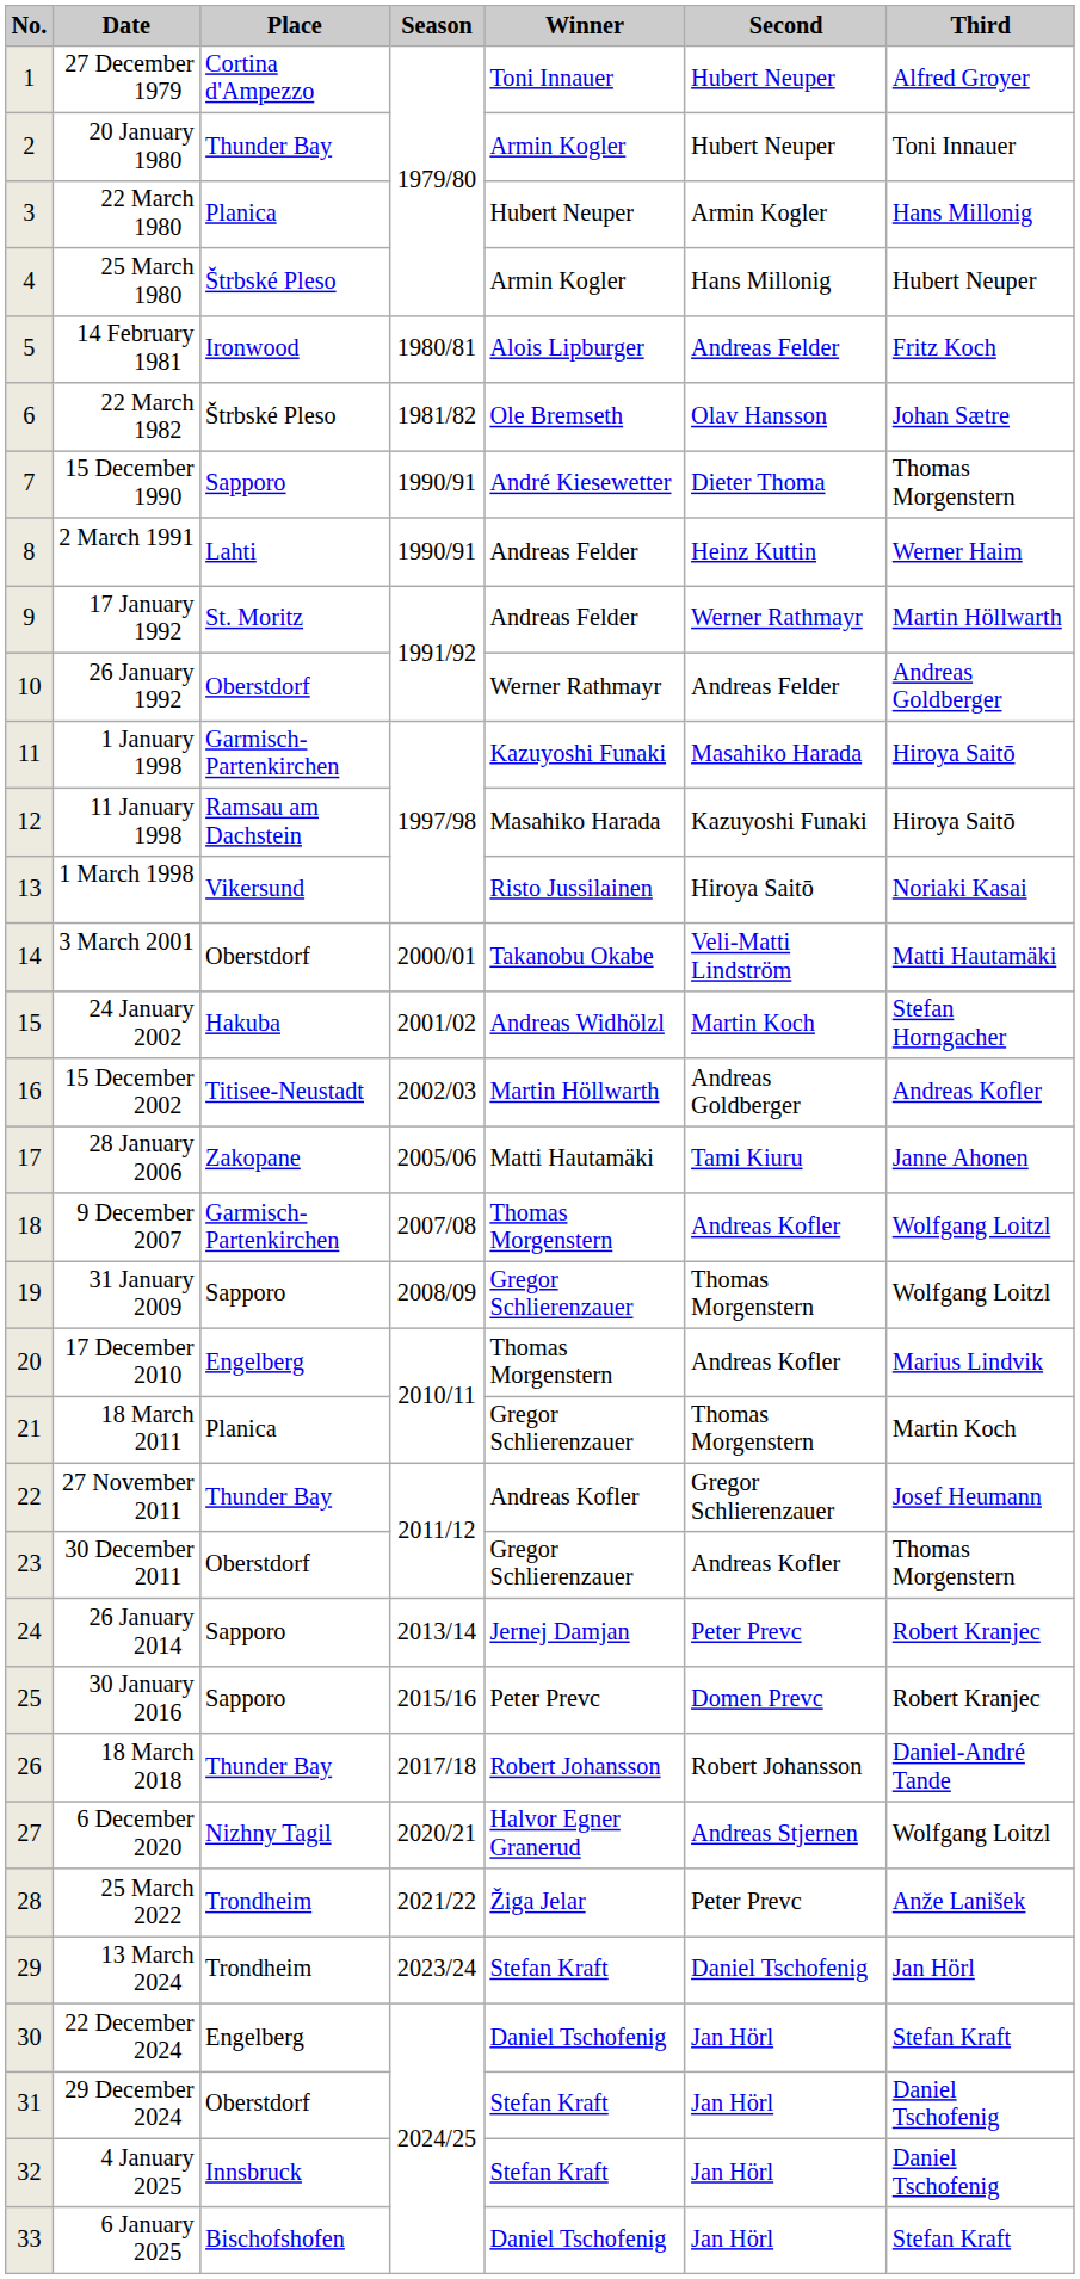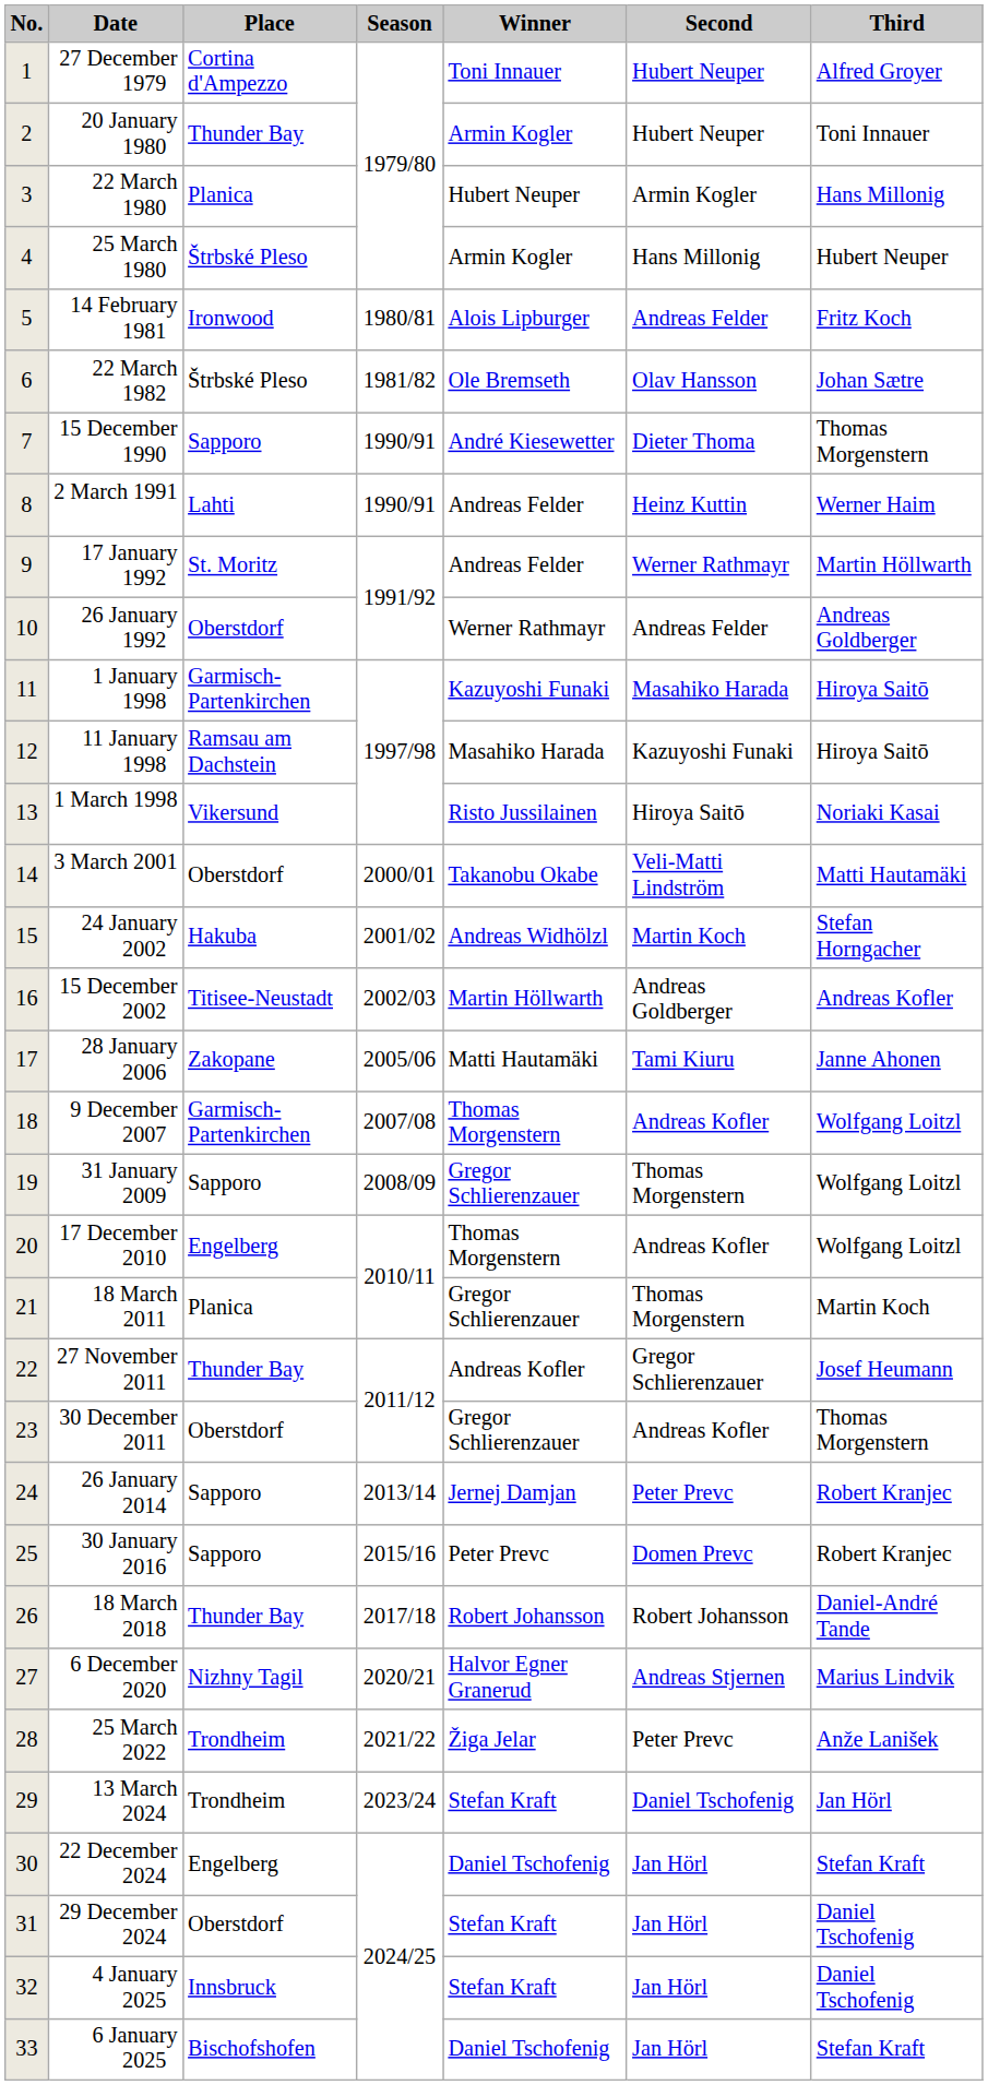17 December 2010 | Third: Marius Lindvik -> Wolfgang Loitzl
6 December 2020 | Third: Wolfgang Loitzl -> Marius Lindvik
